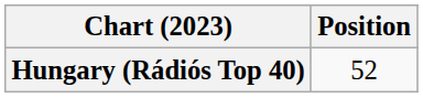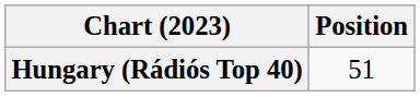Hungary (Rádiós Top 40) | Position: 52 -> 51
